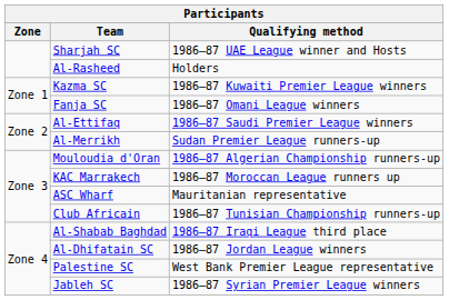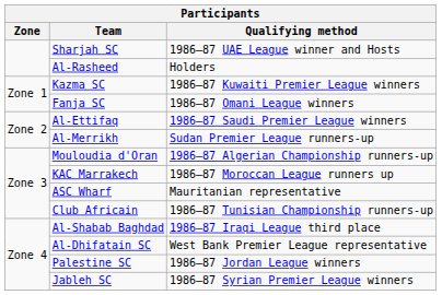Al-Dhifatain SC | Qualifying method: 1986–87 Jordan League winners -> West Bank Premier League representative
Palestine SC | Qualifying method: West Bank Premier League representative -> 1986–87 Jordan League winners
